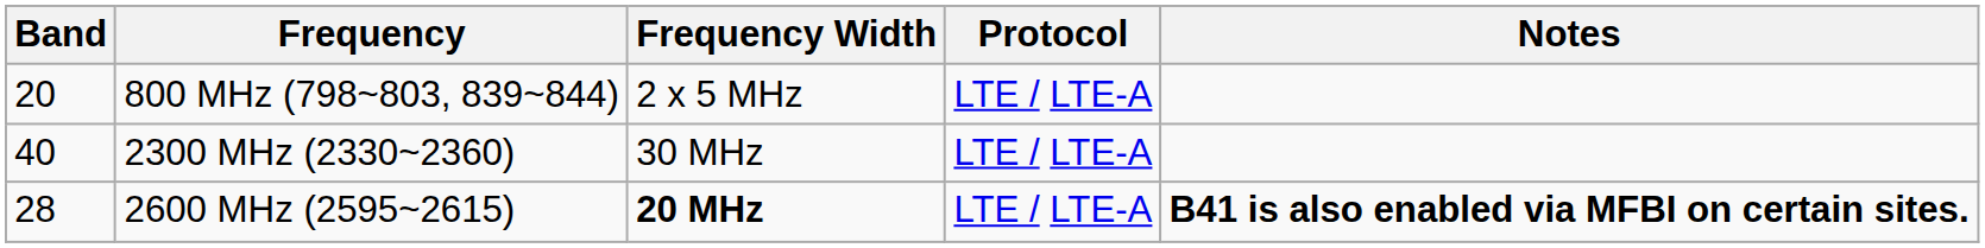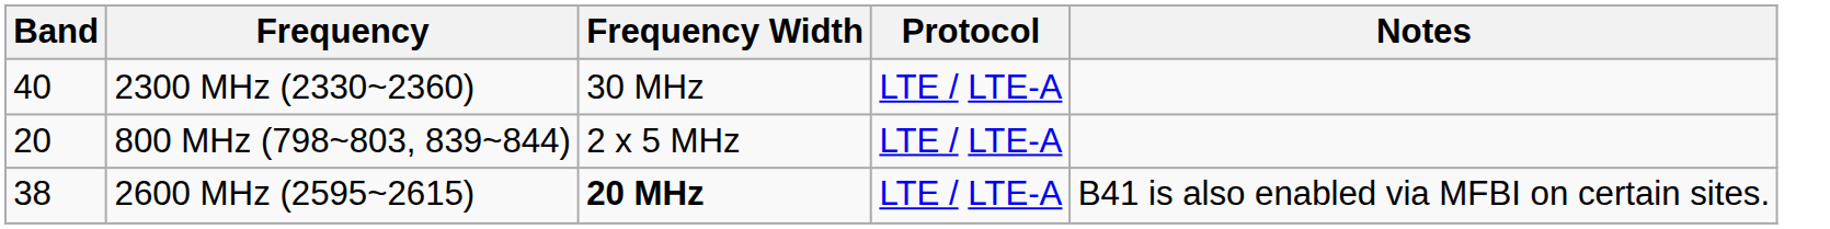rows swapped: 800 MHz (798~803, 839~844) <-> 2300 MHz (2330~2360)
2600 MHz (2595~2615) | Band: 28 -> 38
2600 MHz (2595~2615) | Notes: bold -> normal
